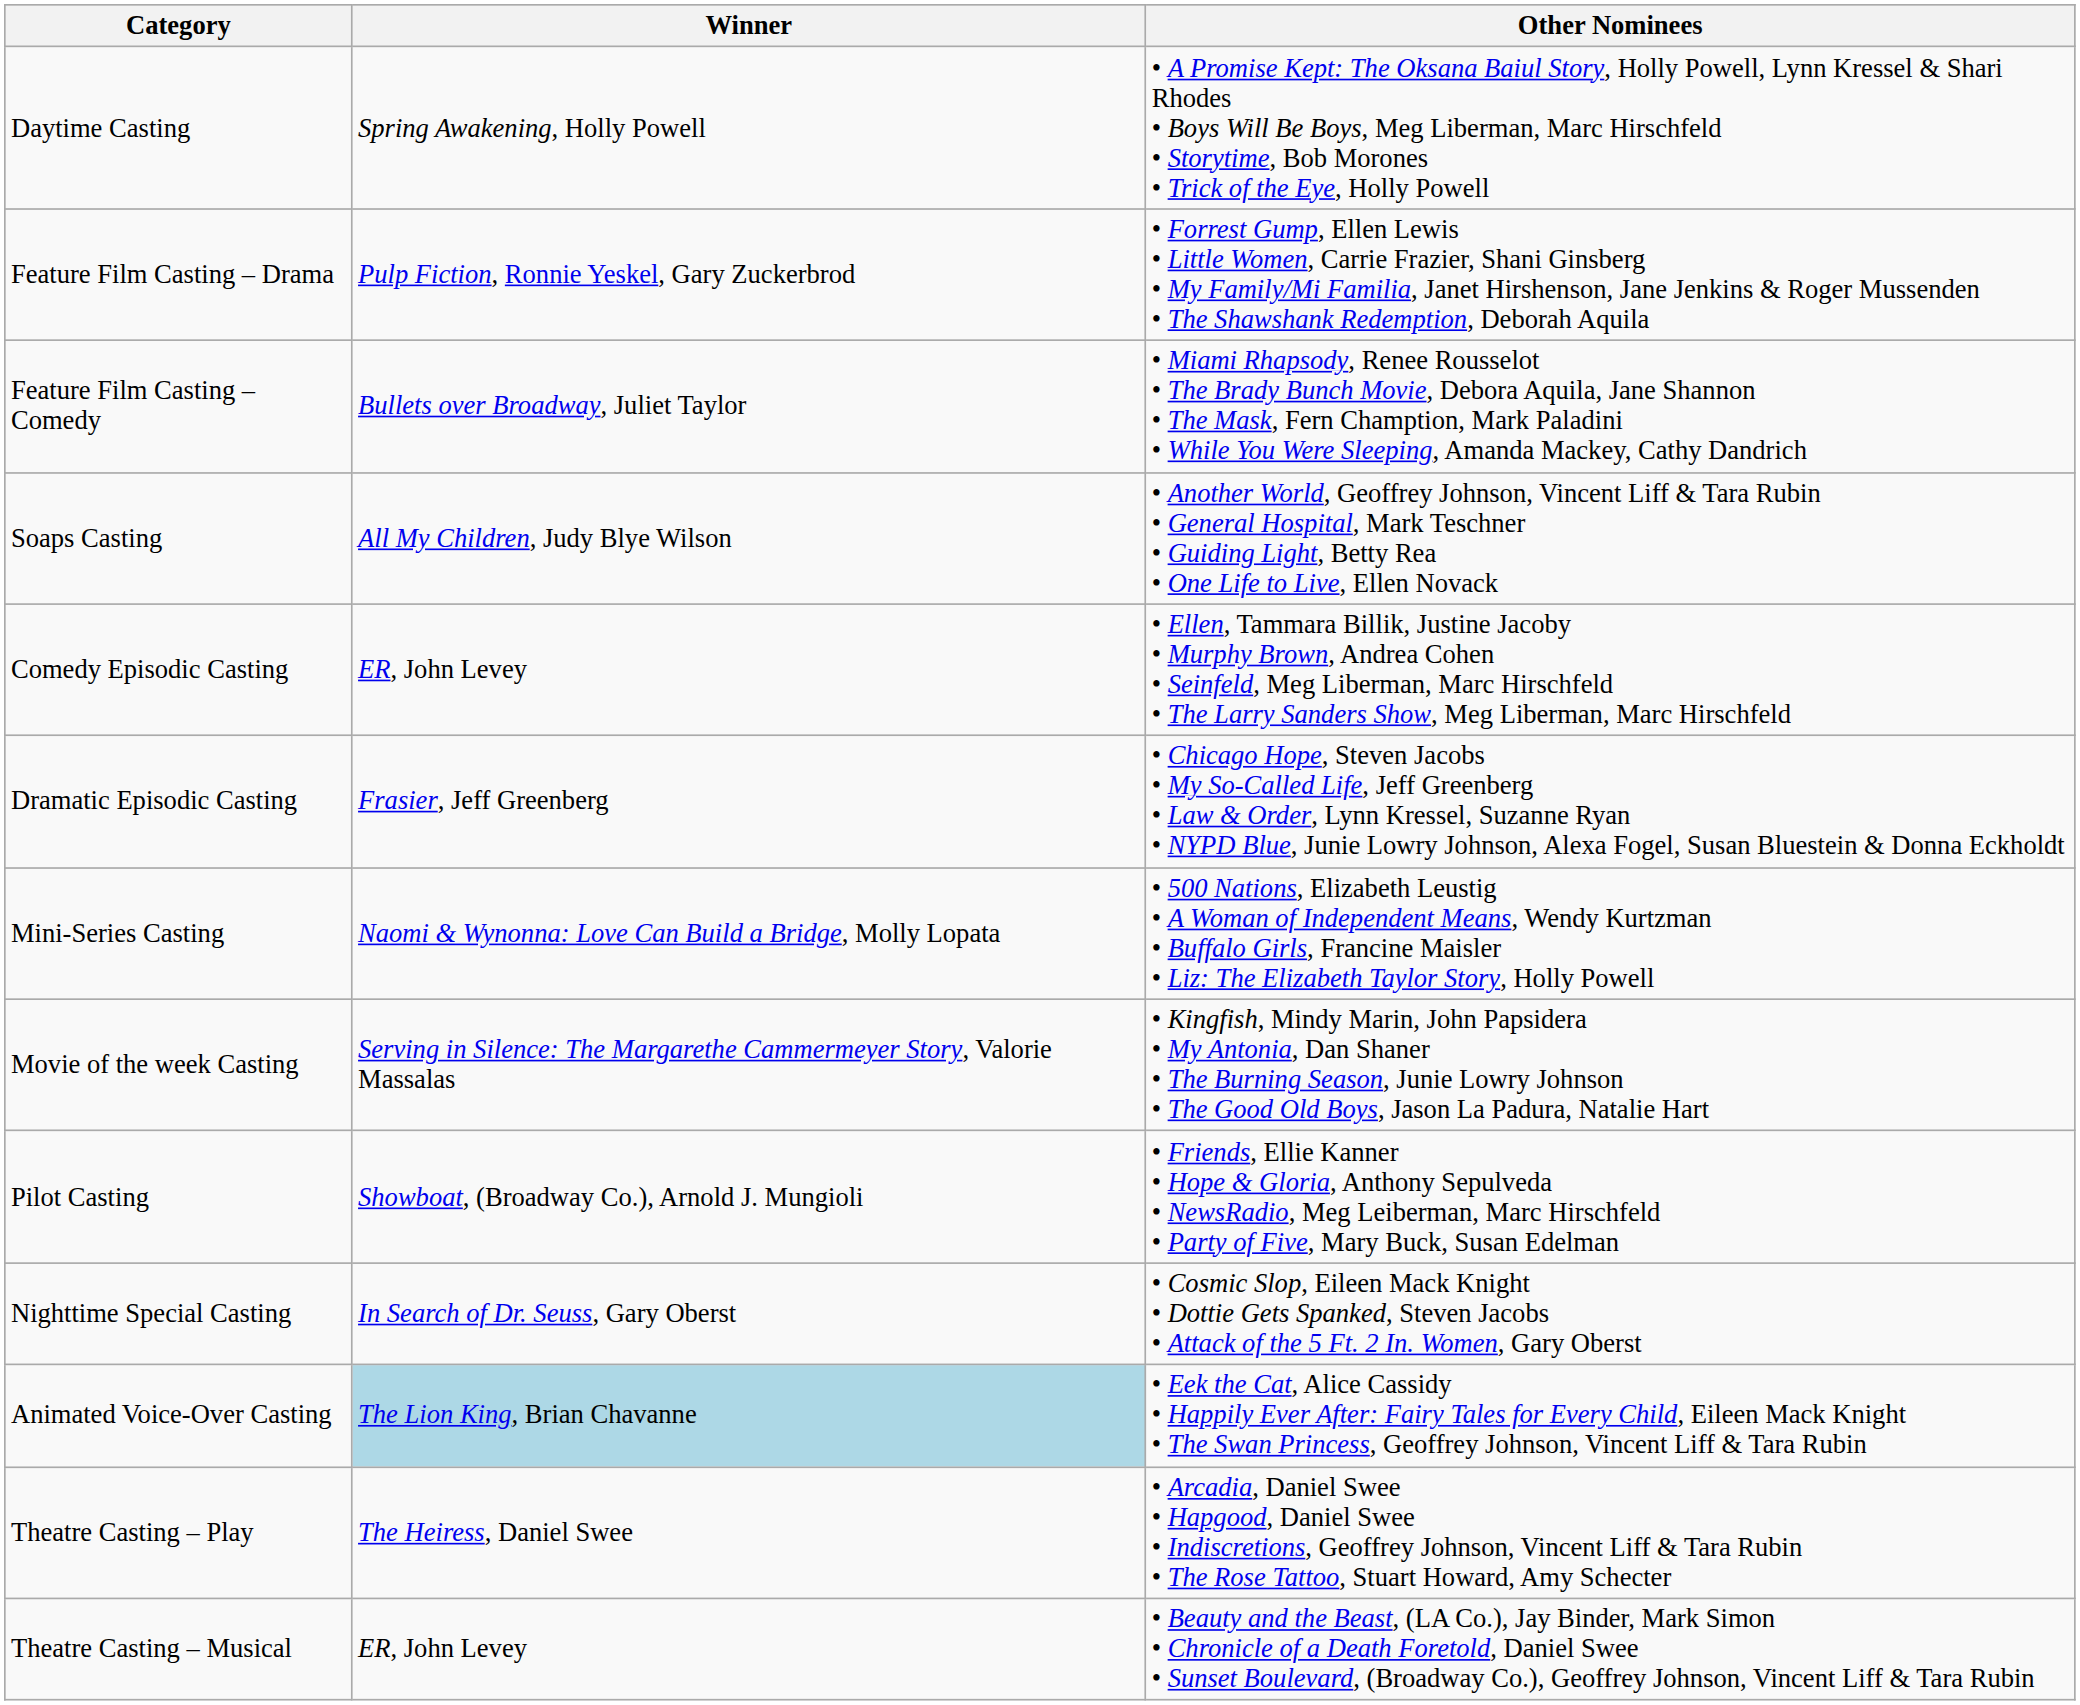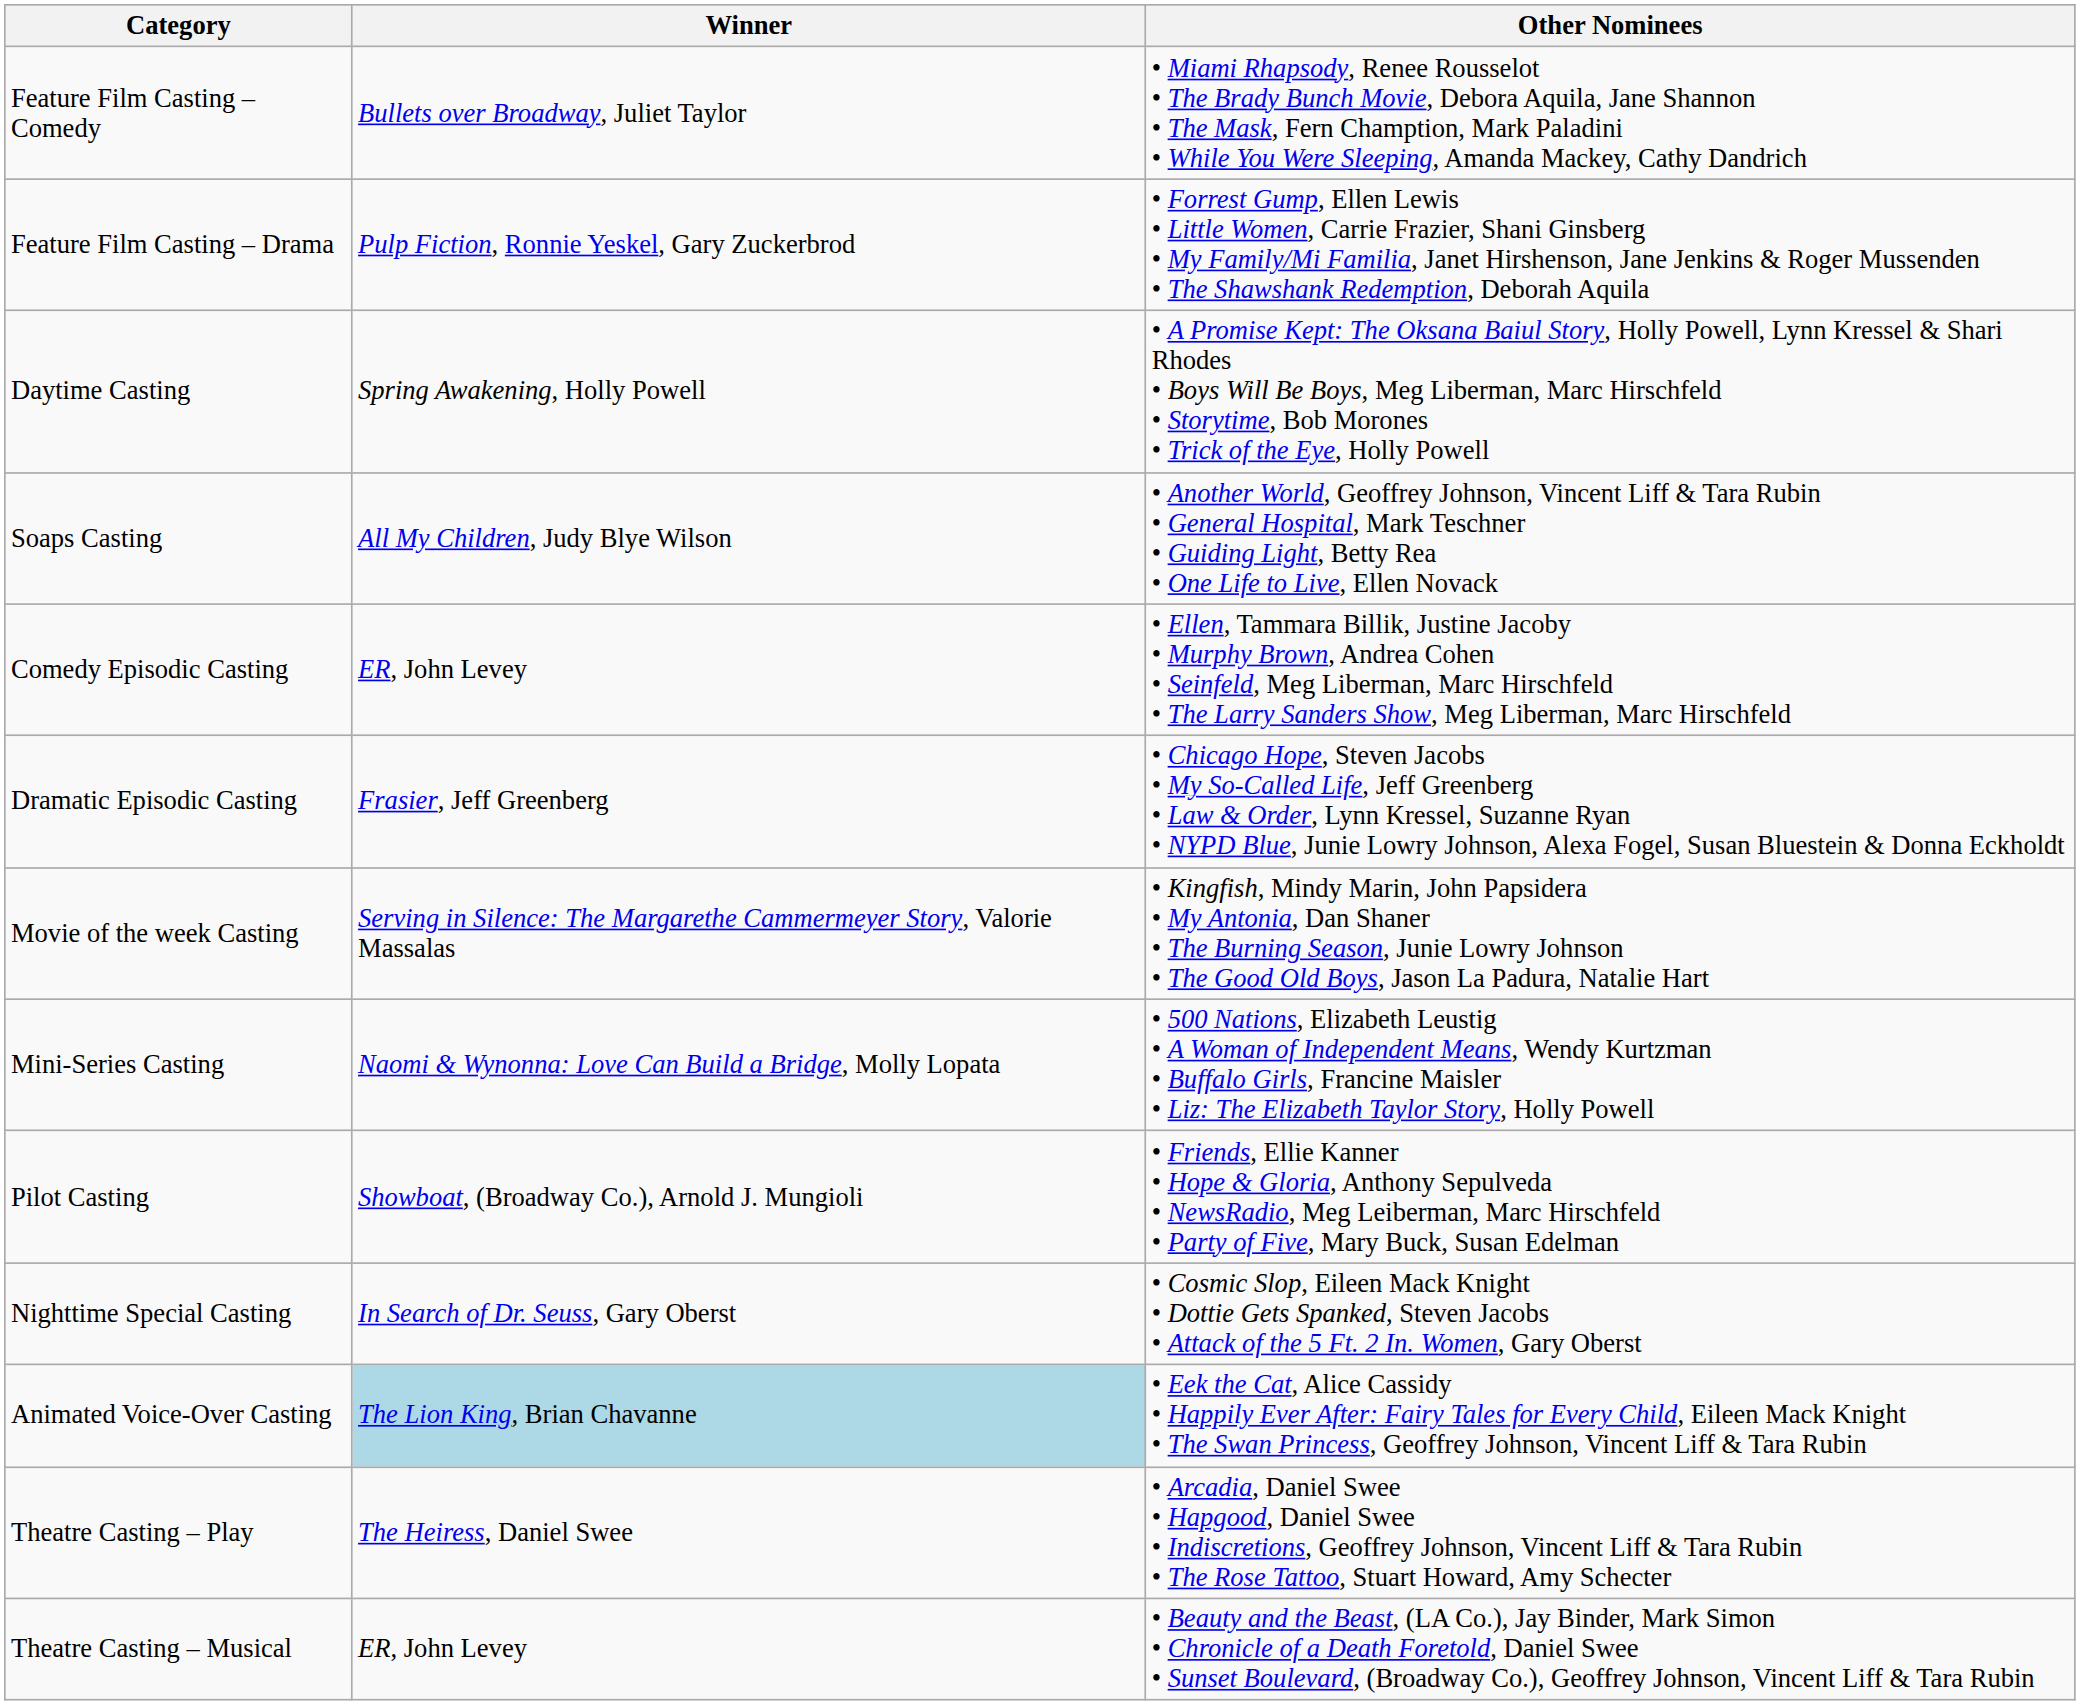rows swapped: Feature Film Casting – Comedy <-> Daytime Casting
rows swapped: Movie of the week Casting <-> Mini-Series Casting
